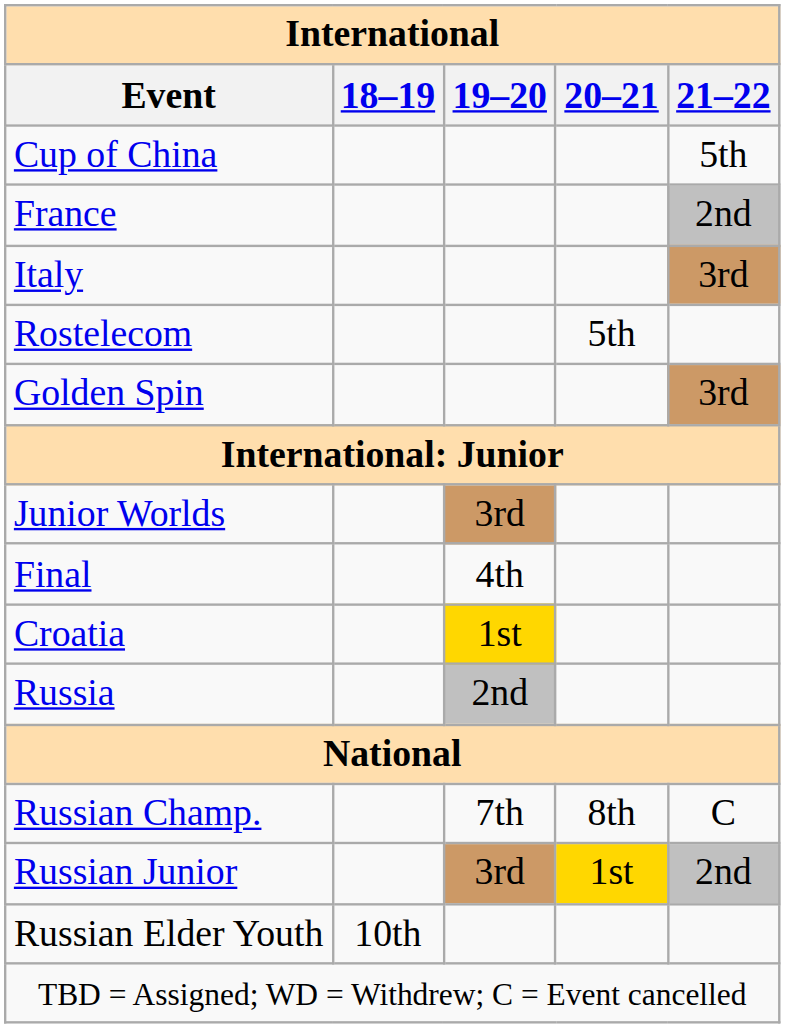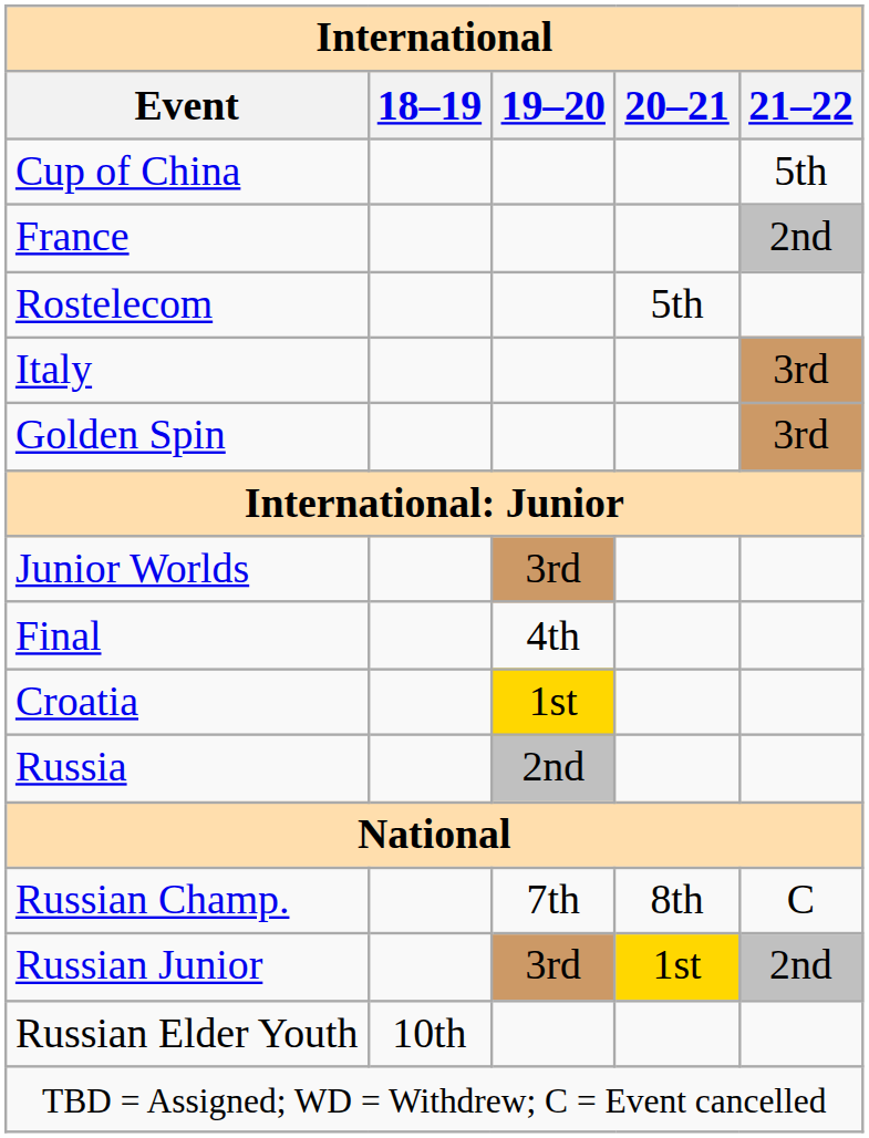rows swapped: Italy <-> Rostelecom
